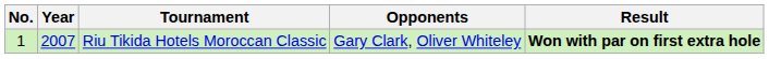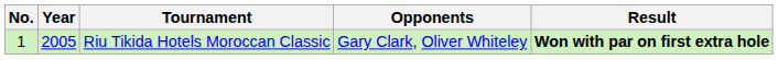Riu Tikida Hotels Moroccan Classic | Year: 2007 -> 2005
